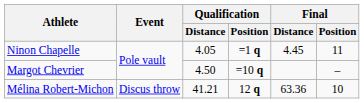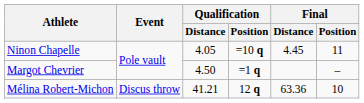Ninon Chapelle | Qualification / Position: =1 q -> =10 q
Margot Chevrier | Qualification / Position: =10 q -> =1 q
